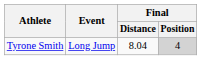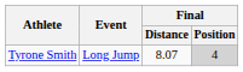Tyrone Smith | Final / Distance: 8.04 -> 8.07
